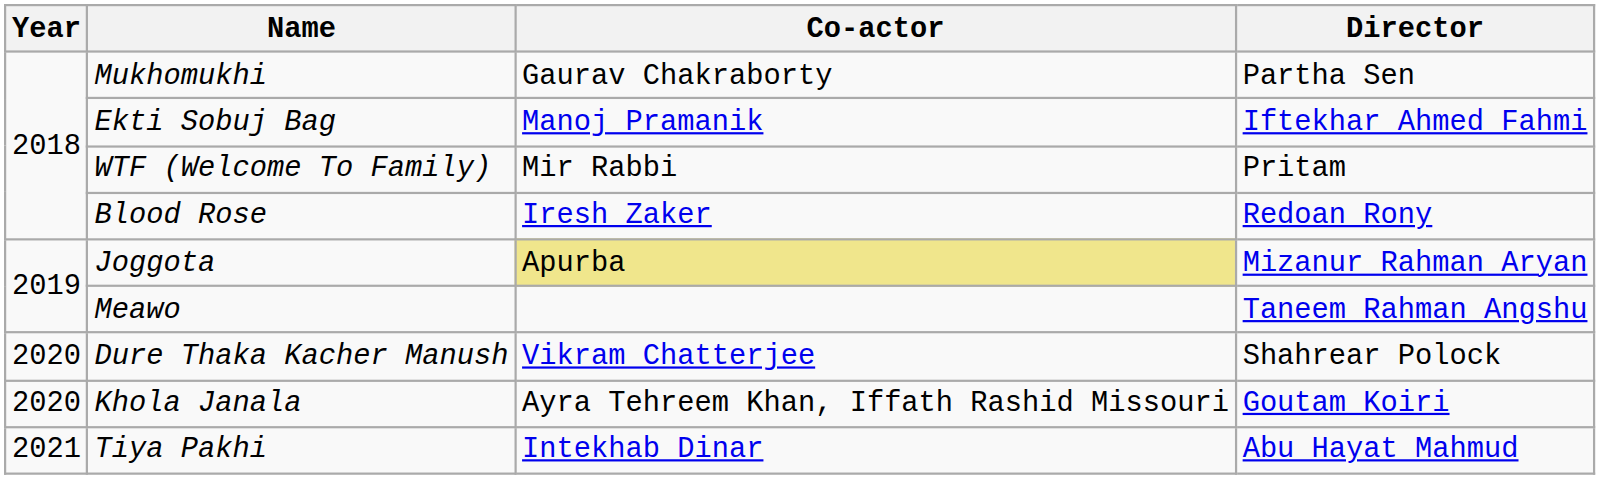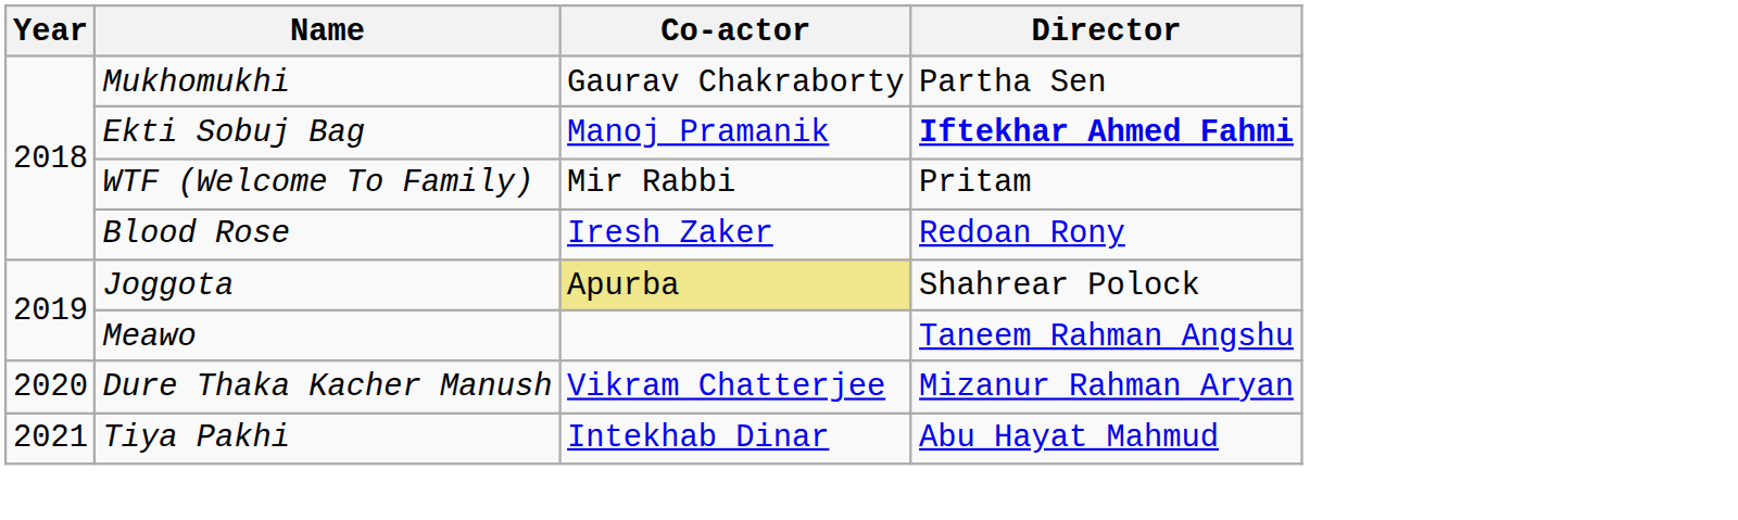Ekti Sobuj Bag | Director: normal -> bold
Joggota | Director: Mizanur Rahman Aryan -> Shahrear Polock
Dure Thaka Kacher Manush | Director: Shahrear Polock -> Mizanur Rahman Aryan
- row: 2020 | Khola Janala | Ayra Tehreem Khan, Iffath Rashid Missouri | Goutam Koiri
